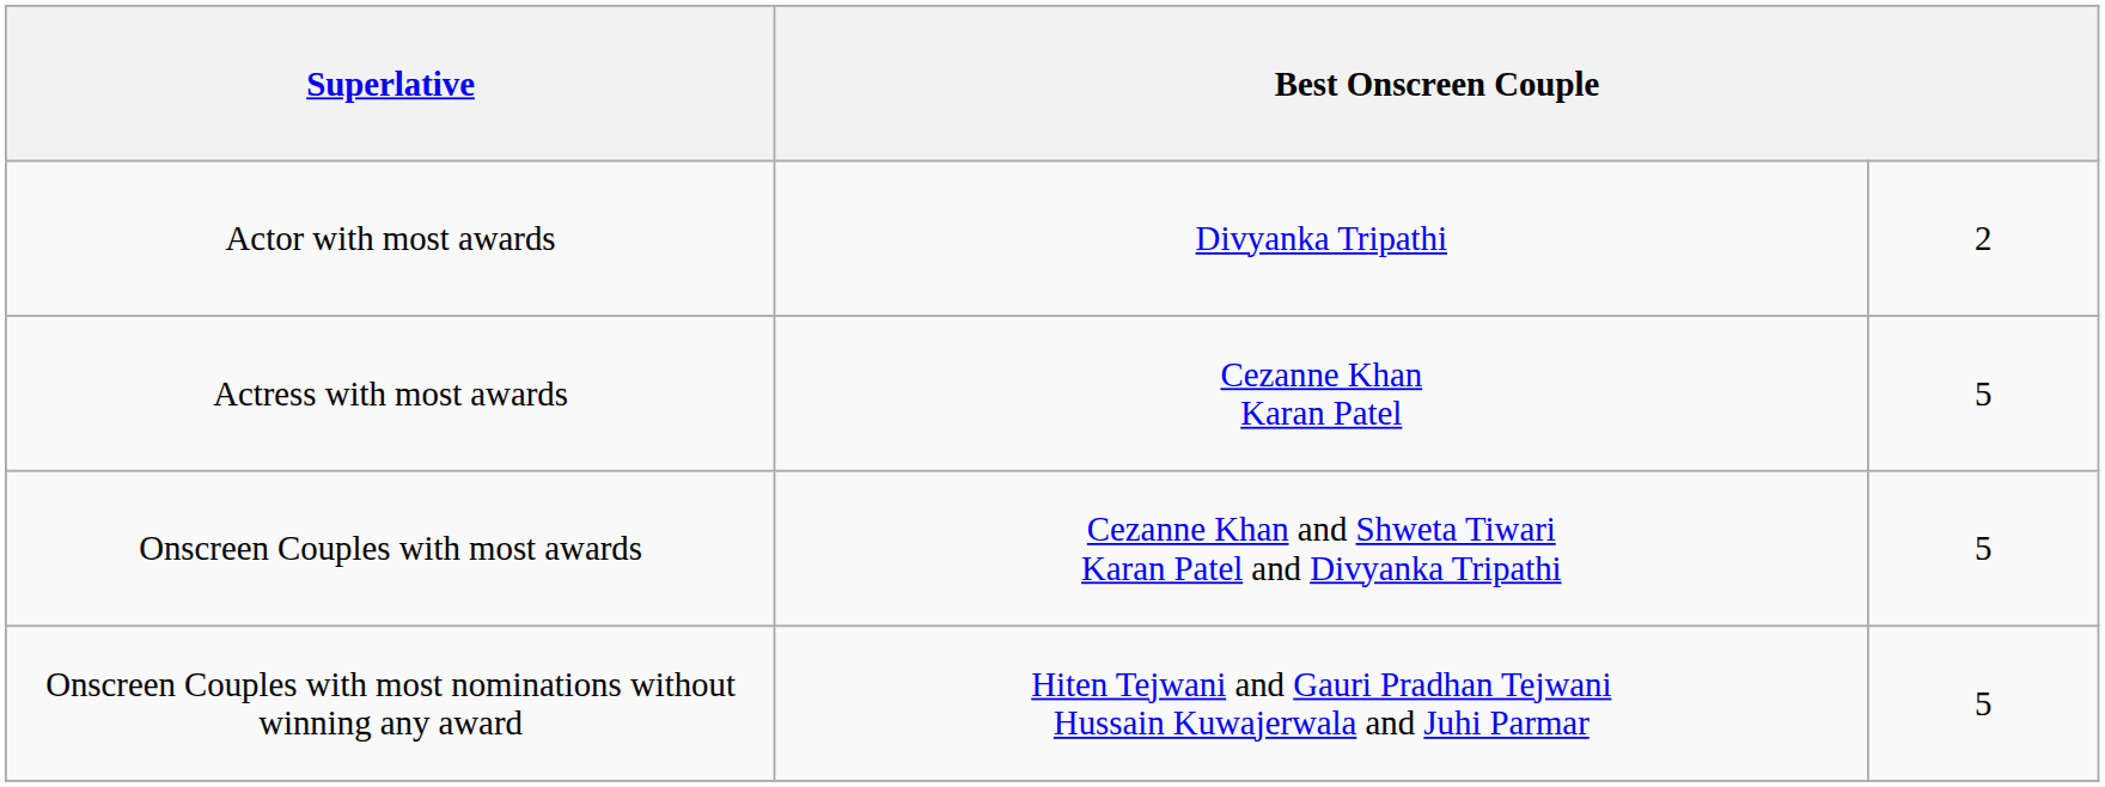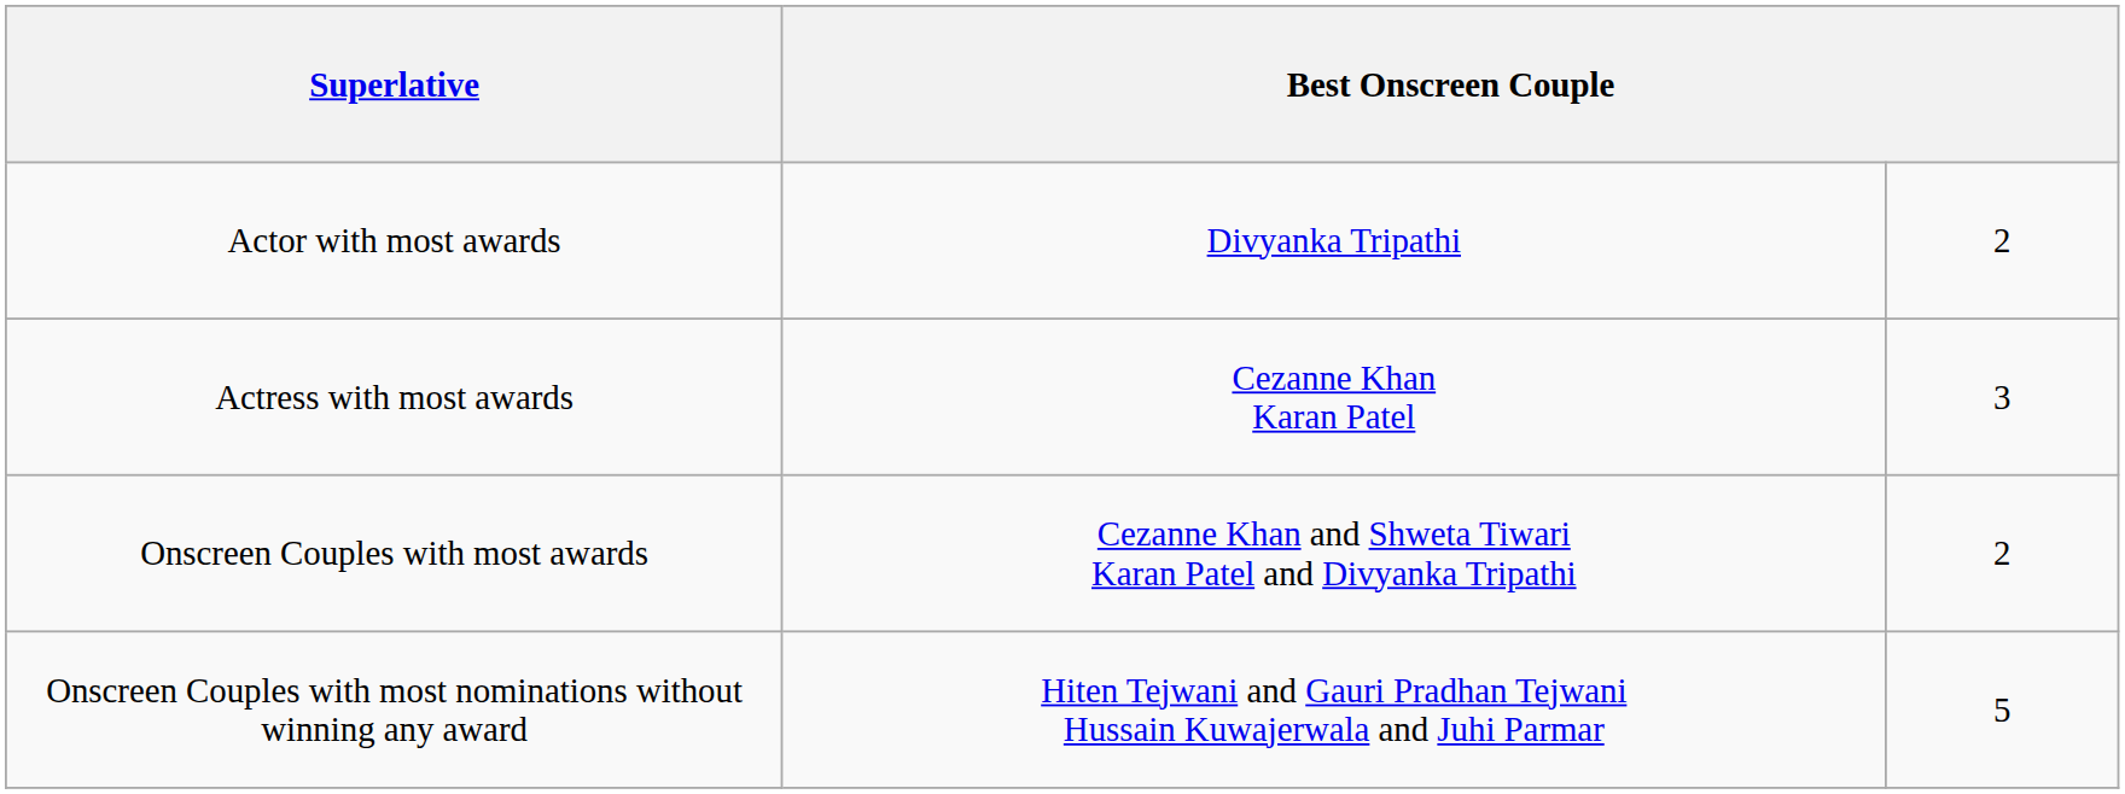Actress with most awards | column 3: 5 -> 3
Onscreen Couples with most awards | column 3: 5 -> 2
